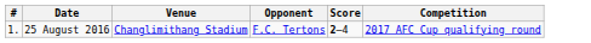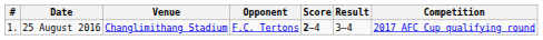+ column: Result | 3–4
